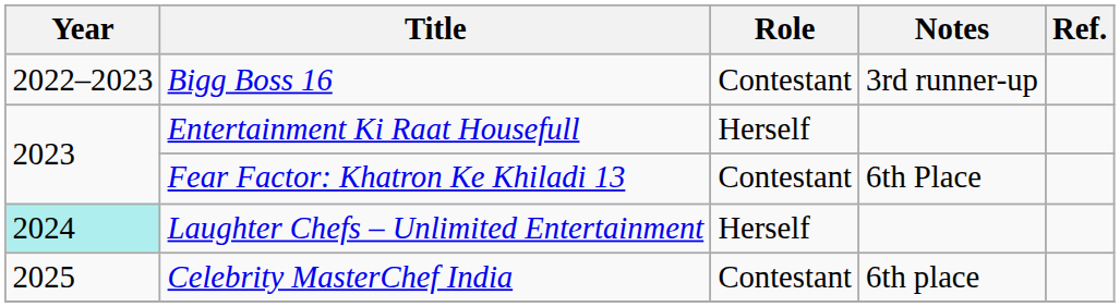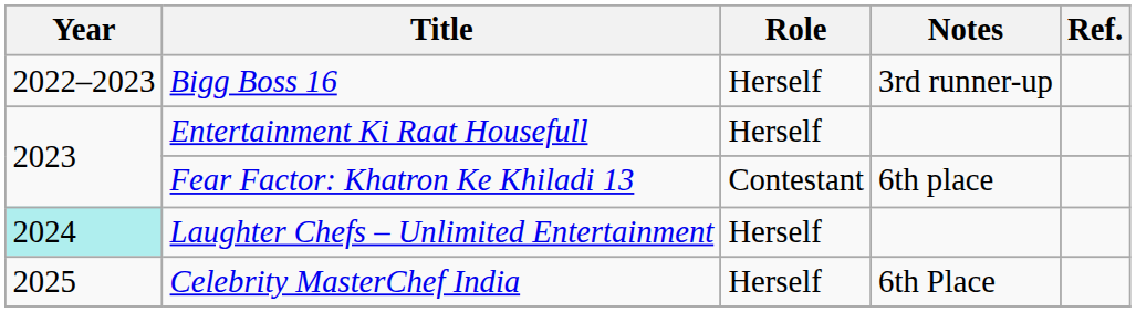Bigg Boss 16 | Role: Contestant -> Herself
Fear Factor: Khatron Ke Khiladi 13 | Notes: 6th Place -> 6th place
Celebrity MasterChef India | Role: Contestant -> Herself
Celebrity MasterChef India | Notes: 6th place -> 6th Place
